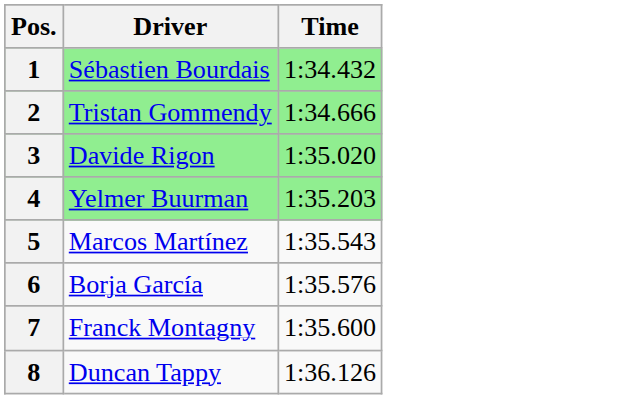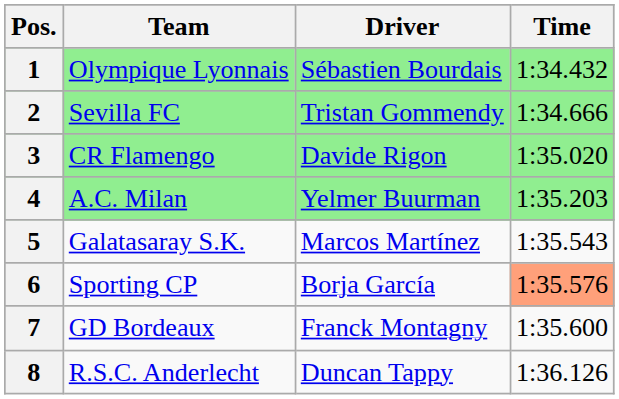+ column: Team | Olympique Lyonnais | Sevilla FC | CR Flamengo | A.C. Milan | Galatasaray S.K. | Sporting CP | GD Bordeaux | R.S.C. Anderlecht
6 | Time: no background -> lightsalmon background
